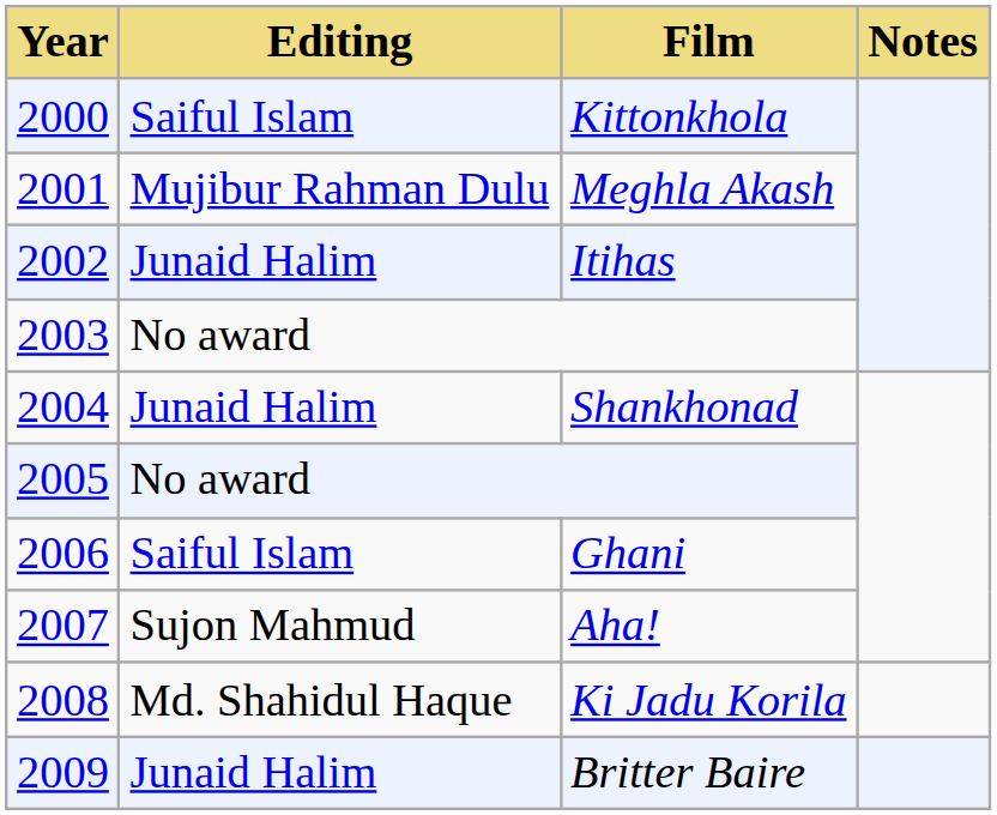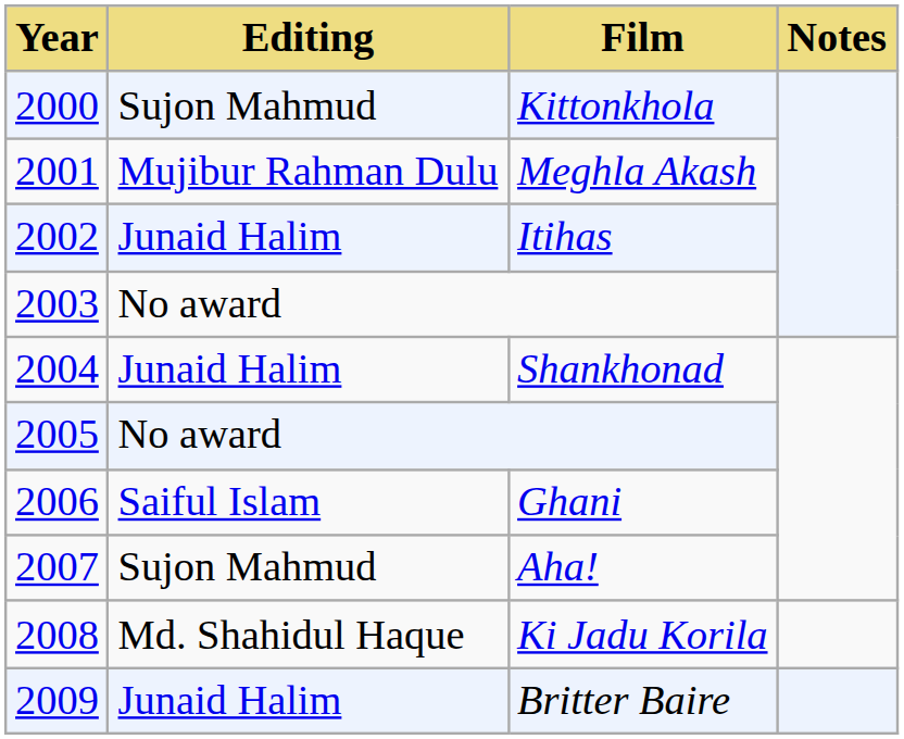Kittonkhola | Editing: Saiful Islam -> Sujon Mahmud
